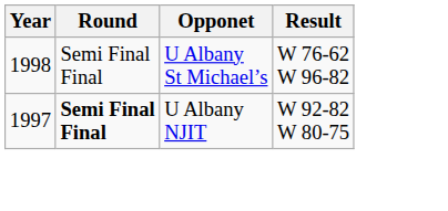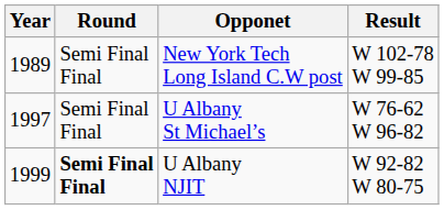+ row: 1989 | Semi Final Final | New York Tech Long Island C.W post | W 102-78 W 99-85
U Albany St Michael’s | Year: 1998 -> 1997
U Albany NJIT | Year: 1997 -> 1999
